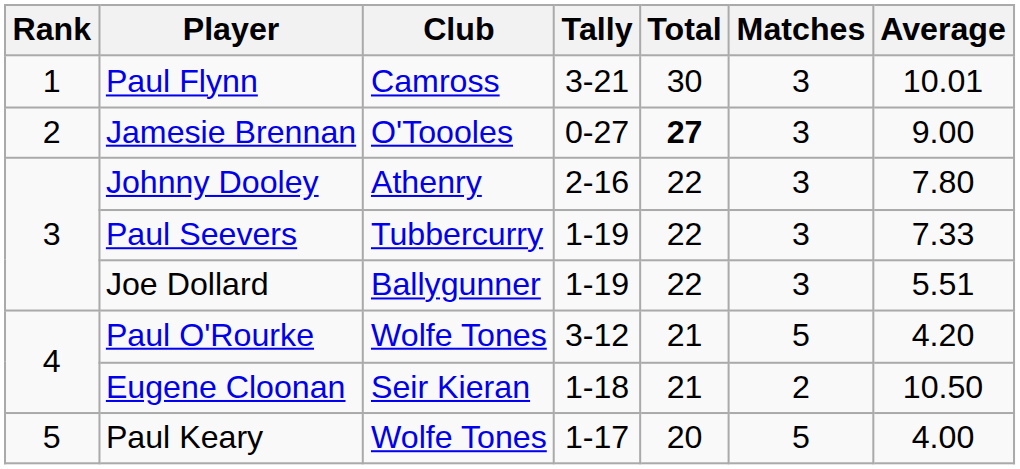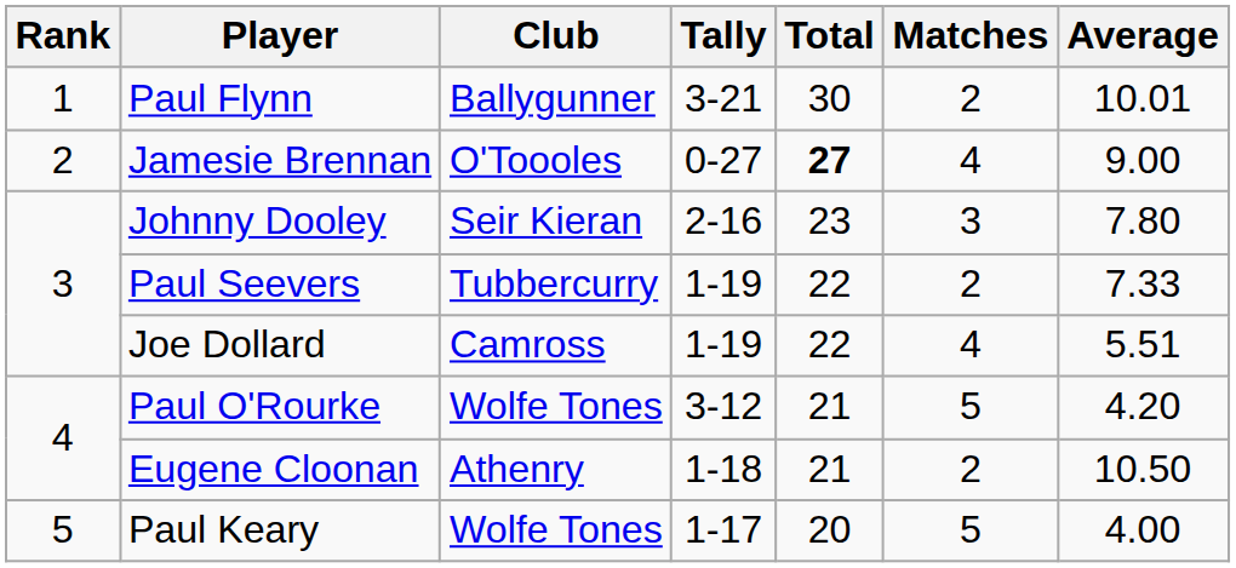Paul Flynn | Club: Camross -> Ballygunner
Paul Flynn | Matches: 3 -> 2
Jamesie Brennan | Matches: 3 -> 4
Johnny Dooley | Club: Athenry -> Seir Kieran
Johnny Dooley | Total: 22 -> 23
Paul Seevers | Matches: 3 -> 2
Joe Dollard | Club: Ballygunner -> Camross
Joe Dollard | Matches: 3 -> 4
Eugene Cloonan | Club: Seir Kieran -> Athenry
